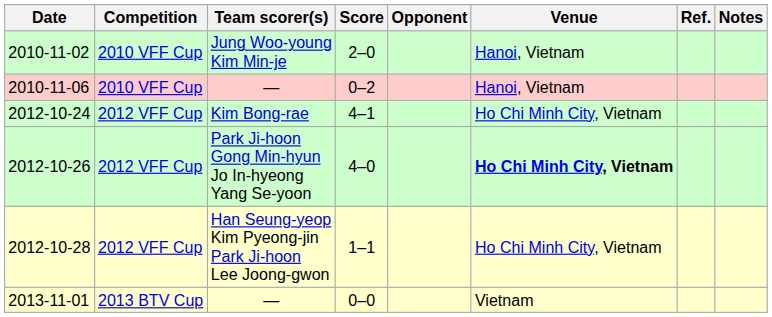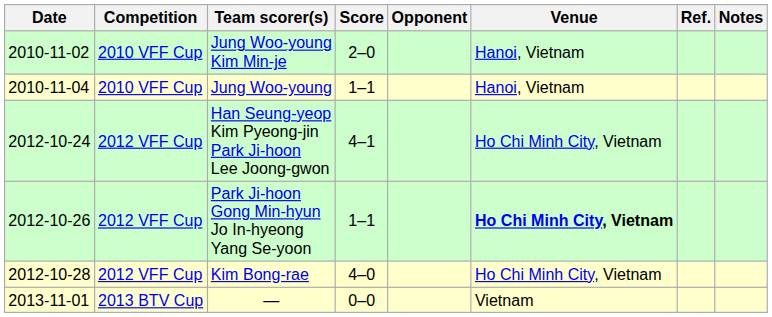+ row: 2010-11-04 | 2010 VFF Cup | Jung Woo-young | 1–1 | Hanoi, Vietnam
- row: 2010-11-06 | 2010 VFF Cup | — | 0–2 | Hanoi, Vietnam
2012-10-24 | Team scorer(s): Kim Bong-rae -> Han Seung-yeop Kim Pyeong-jin Park Ji-hoon Lee Joong-gwon
2012-10-26 | Score: 4–0 -> 1–1
2012-10-28 | Team scorer(s): Han Seung-yeop Kim Pyeong-jin Park Ji-hoon Lee Joong-gwon -> Kim Bong-rae
2012-10-28 | Score: 1–1 -> 4–0
